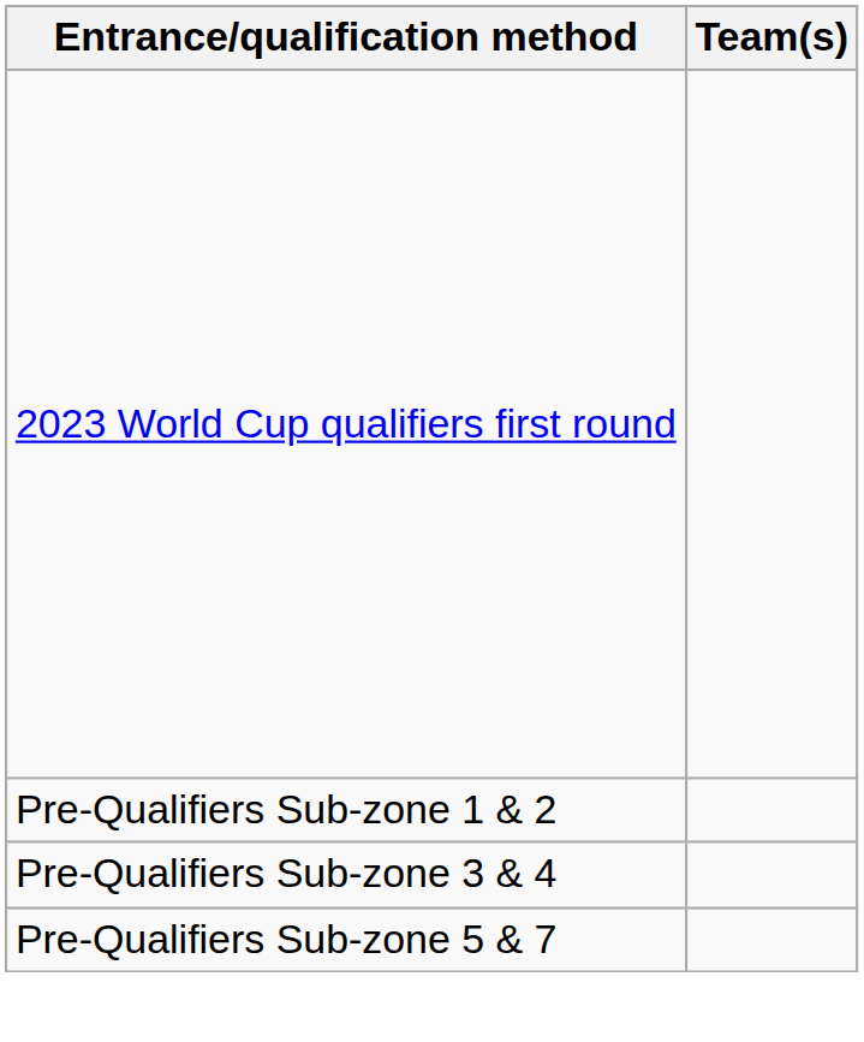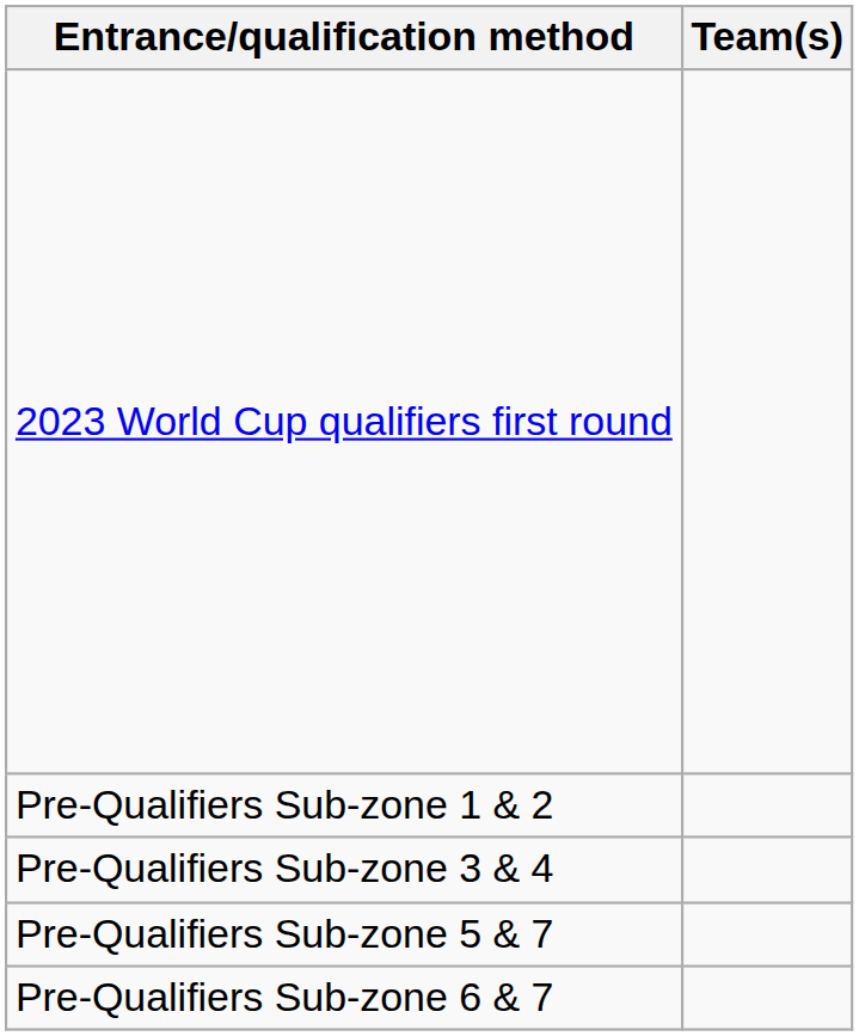+ row: Pre-Qualifiers Sub-zone 6 & 7
